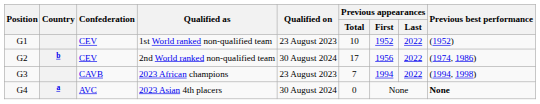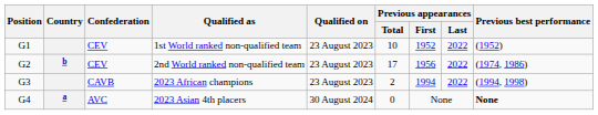2nd World ranked non-qualified team | Qualified on: 30 August 2024 -> 23 August 2023
2023 African champions | Previous appearances / Total: 7 -> 2
